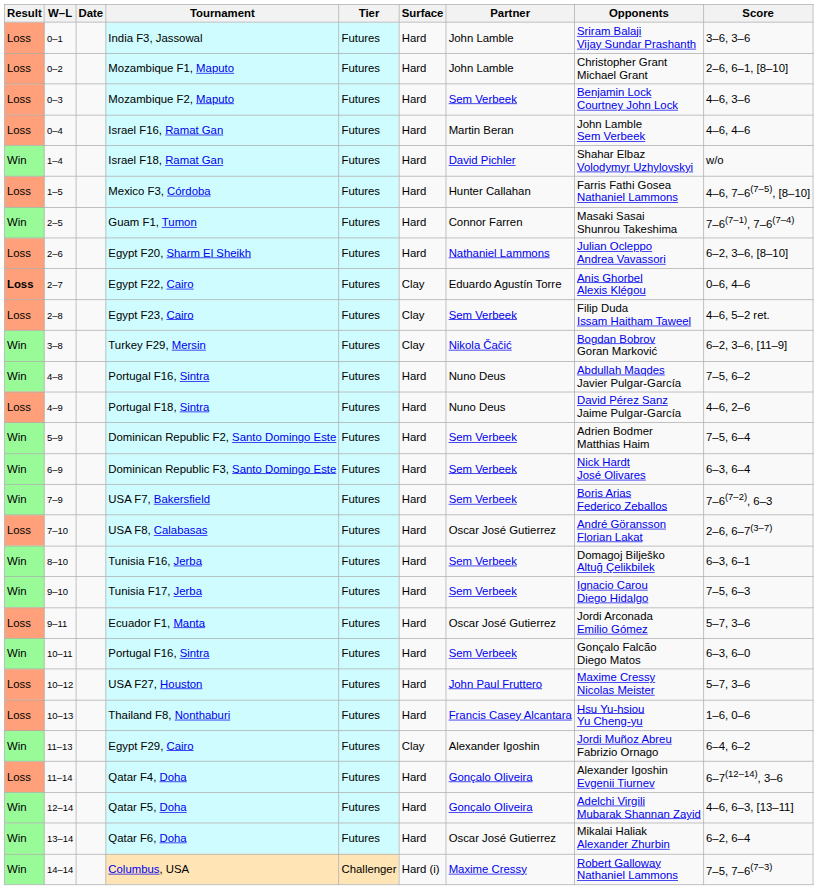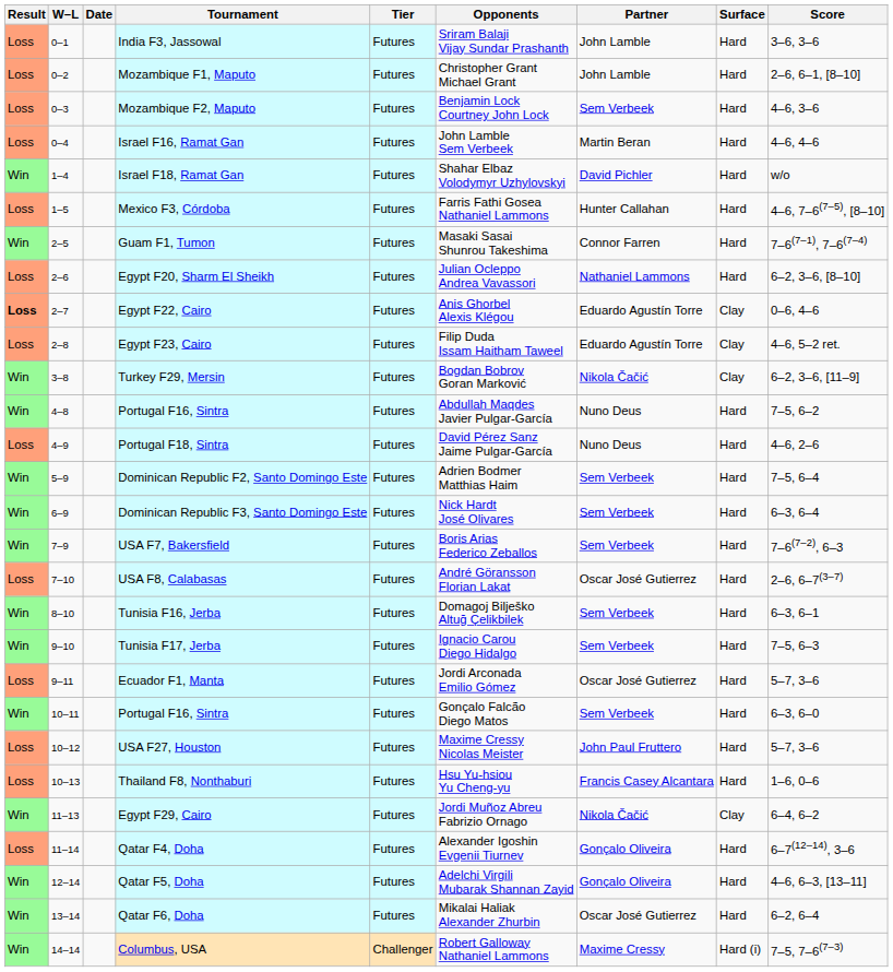columns swapped: Surface <-> Opponents
Egypt F23, Cairo | Partner: Sem Verbeek -> Eduardo Agustín Torre
Egypt F29, Cairo | Partner: Alexander Igoshin -> Nikola Čačić
